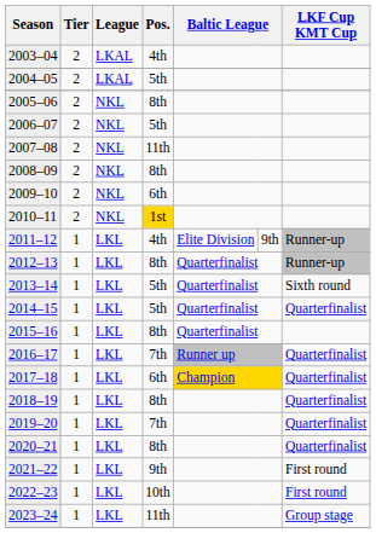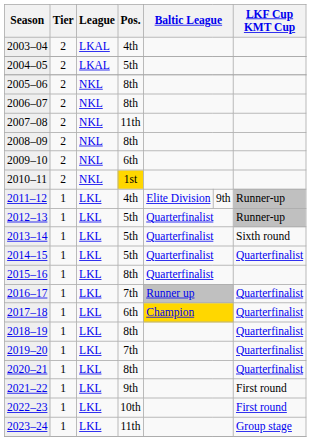2006–07 | Pos.: 5th -> 8th
2012–13 | Pos.: 8th -> 5th
